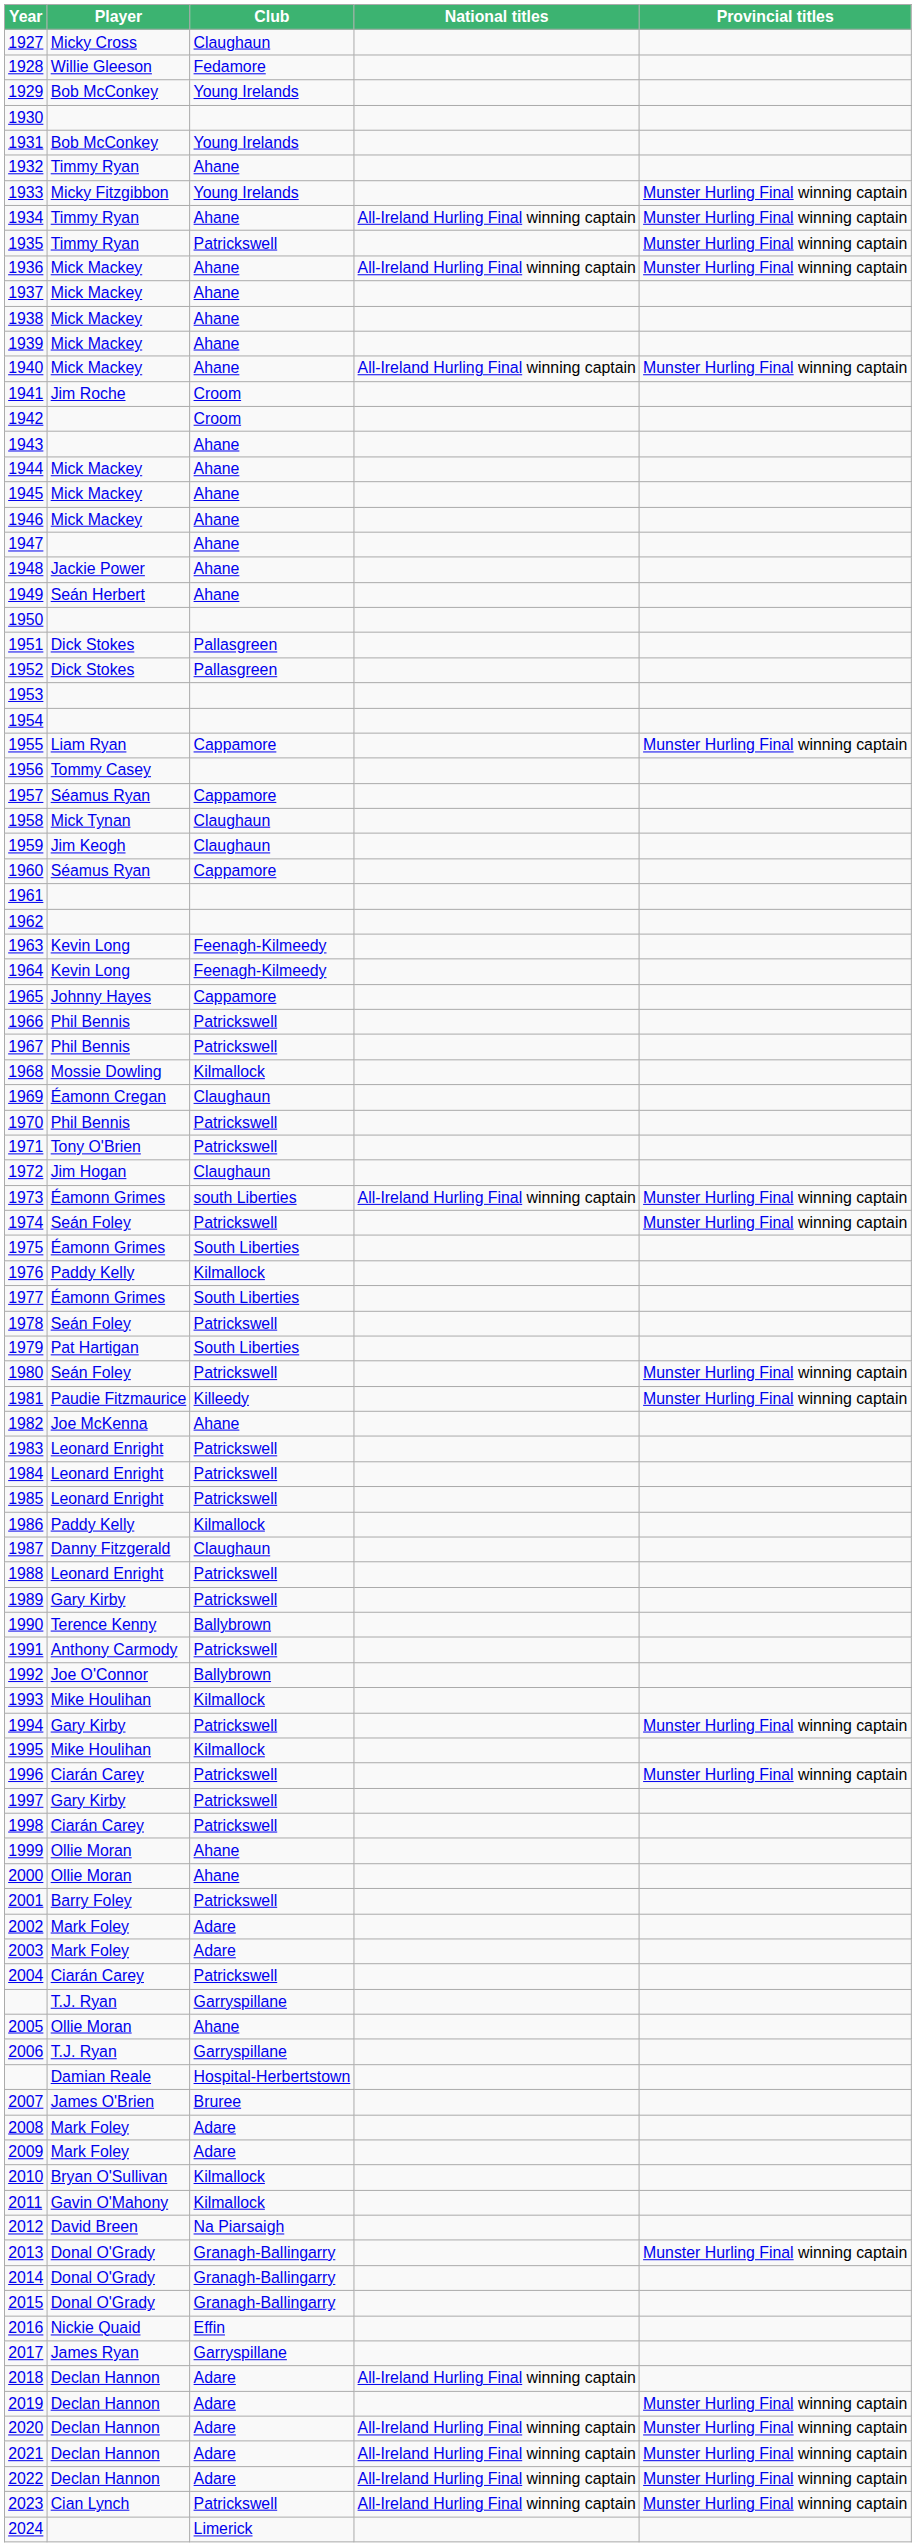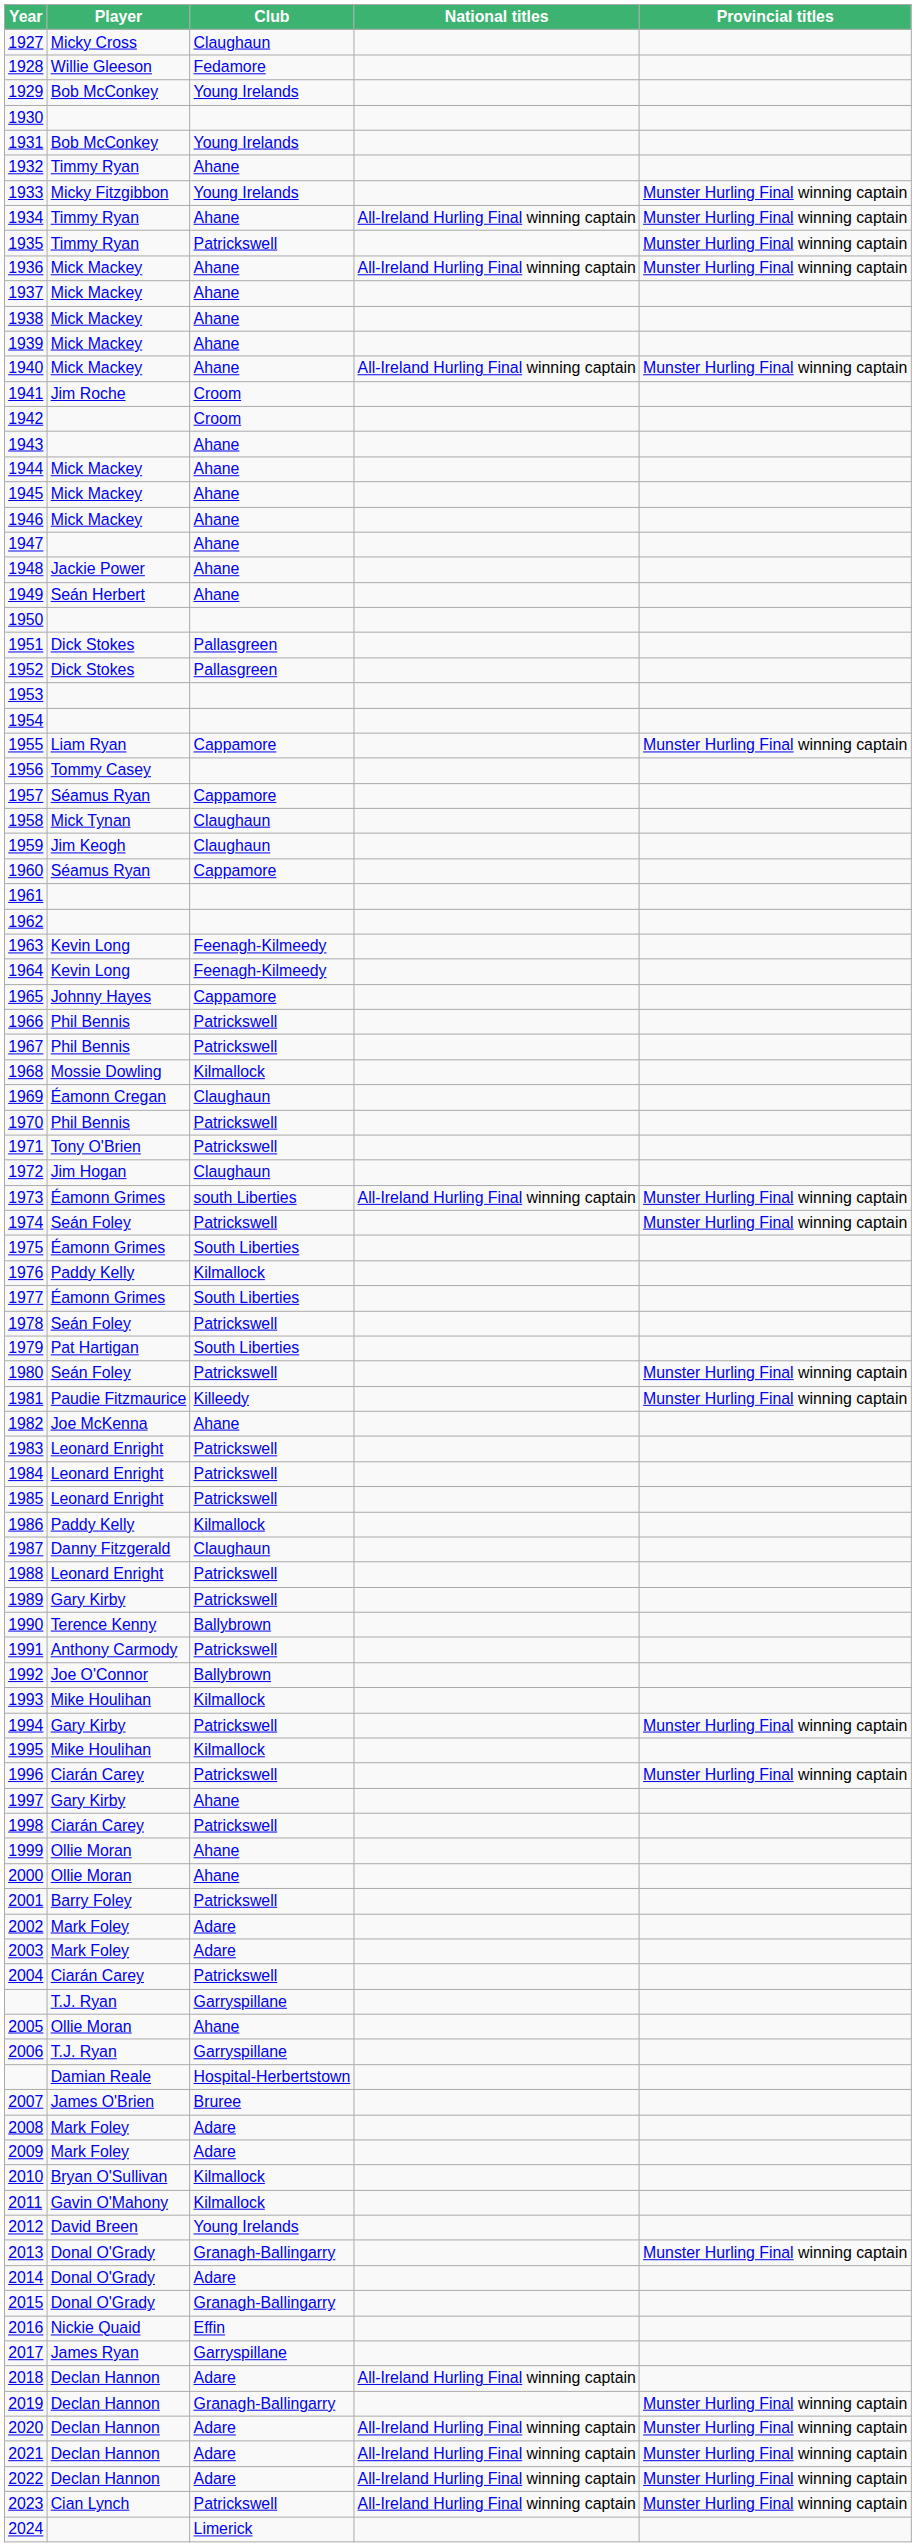1997 | Club: Patrickswell -> Ahane
2012 | Club: Na Piarsaigh -> Young Irelands
2014 | Club: Granagh-Ballingarry -> Adare
2019 | Club: Adare -> Granagh-Ballingarry
